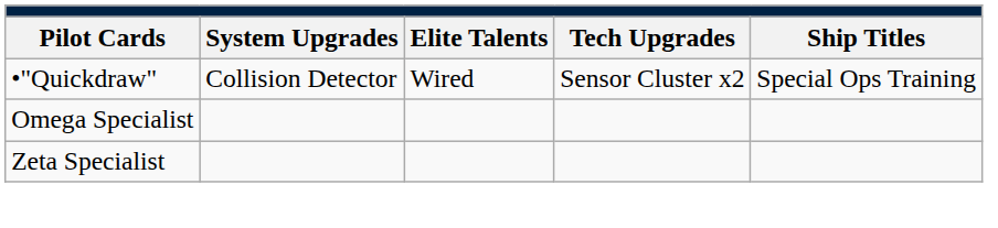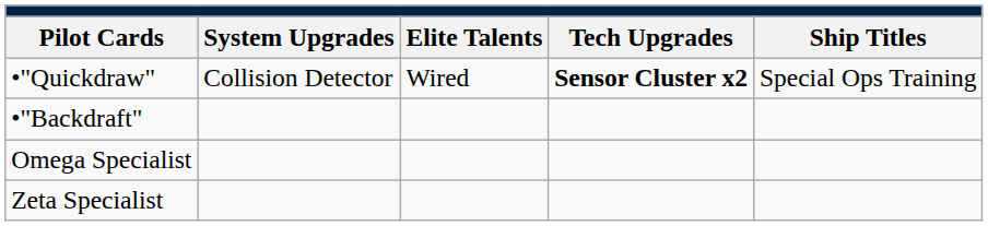•"Quickdraw" | column 4: normal -> bold
+ row: •"Backdraft"
